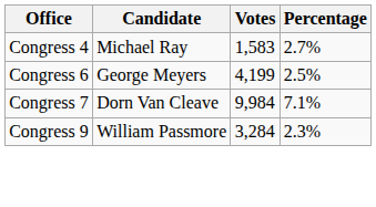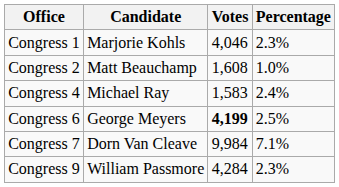+ row: Congress 1 | Marjorie Kohls | 4,046 | 2.3%
+ row: Congress 2 | Matt Beauchamp | 1,608 | 1.0%
Congress 4 | Percentage: 2.7% -> 2.4%
Congress 6 | Votes: normal -> bold
Congress 9 | Votes: 3,284 -> 4,284
